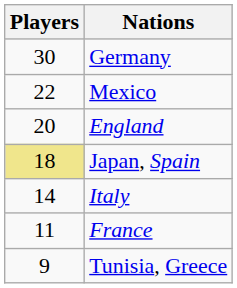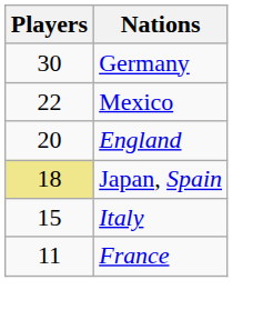Italy | Players: 14 -> 15
- row: 9 | Tunisia, Greece
